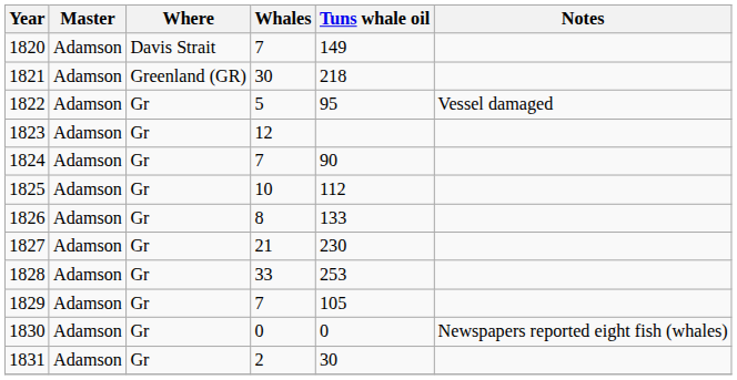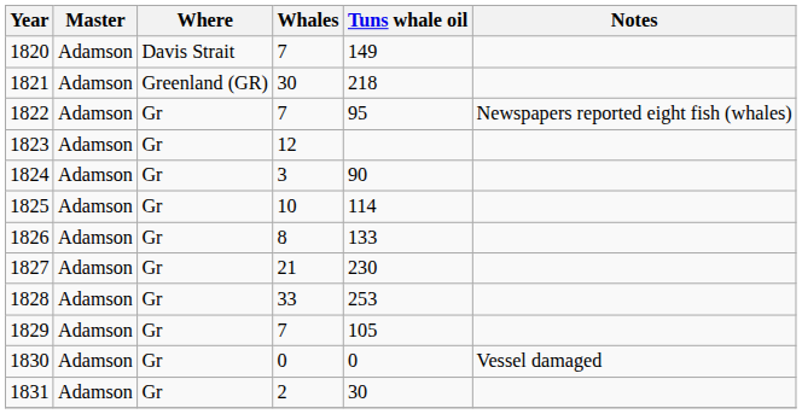1822 | Whales: 5 -> 7
1822 | Notes: Vessel damaged -> Newspapers reported eight fish (whales)
1824 | Whales: 7 -> 3
1825 | Tuns whale oil: 112 -> 114
1830 | Notes: Newspapers reported eight fish (whales) -> Vessel damaged
